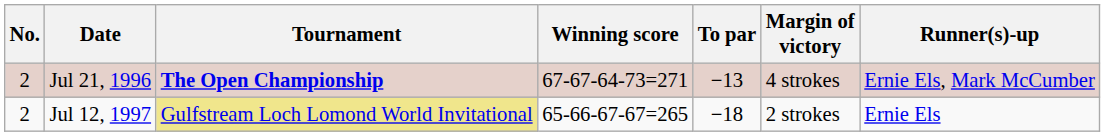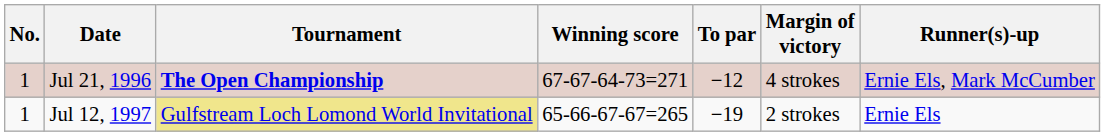Jul 21, 1996 | No.: 2 -> 1
Jul 21, 1996 | To par: −13 -> −12
Jul 12, 1997 | No.: 2 -> 1
Jul 12, 1997 | To par: −18 -> −19
